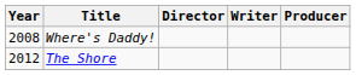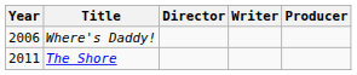Where's Daddy! | Year: 2008 -> 2006
The Shore | Year: 2012 -> 2011
